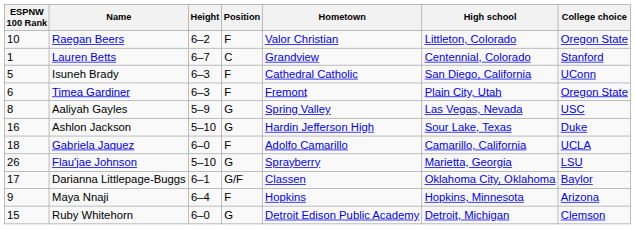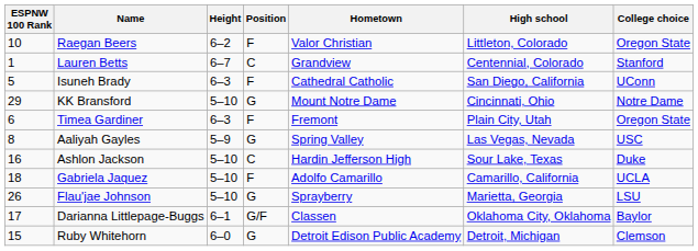+ row: 29 | KK Bransford | 5–10 | G | Mount Notre Dame | Cincinnati, Ohio | Notre Dame
Ashlon Jackson | Position: G -> C
Gabriela Jaquez | Height: 6–0 -> 5–10
- row: 9 | Maya Nnaji | 6–4 | F | Hopkins | Hopkins, Minnesota | Arizona
